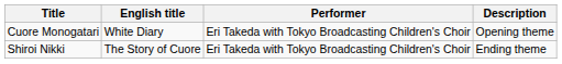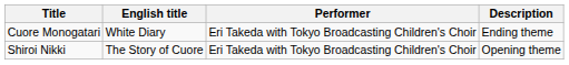Cuore Monogatari | Description: Opening theme -> Ending theme
Shiroi Nikki | Description: Ending theme -> Opening theme
